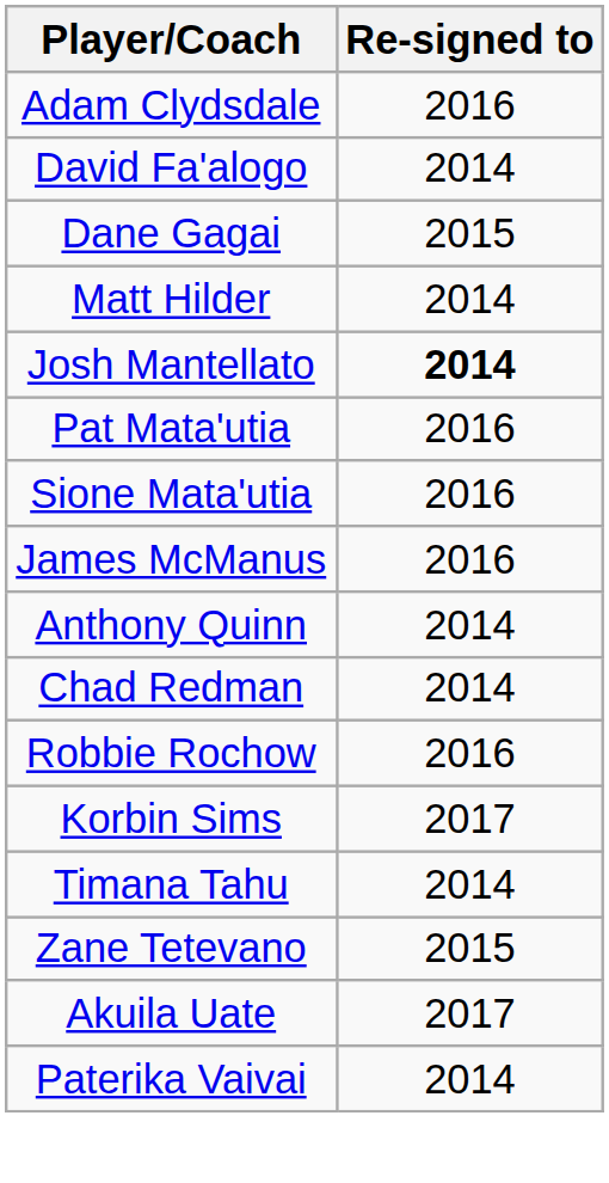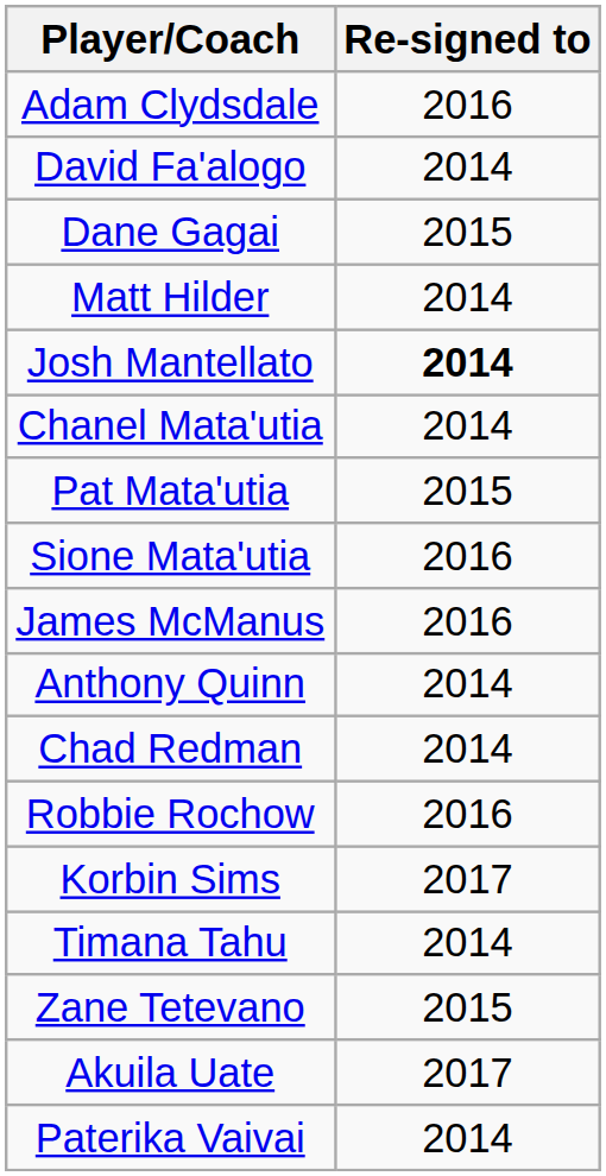+ row: Chanel Mata'utia | 2014
Pat Mata'utia | Re-signed to: 2016 -> 2015
